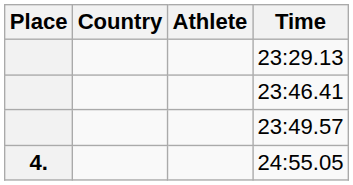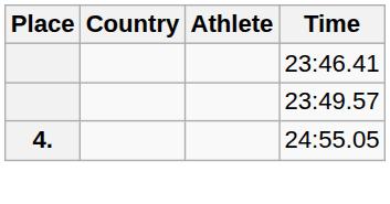- row: 23:29.13
